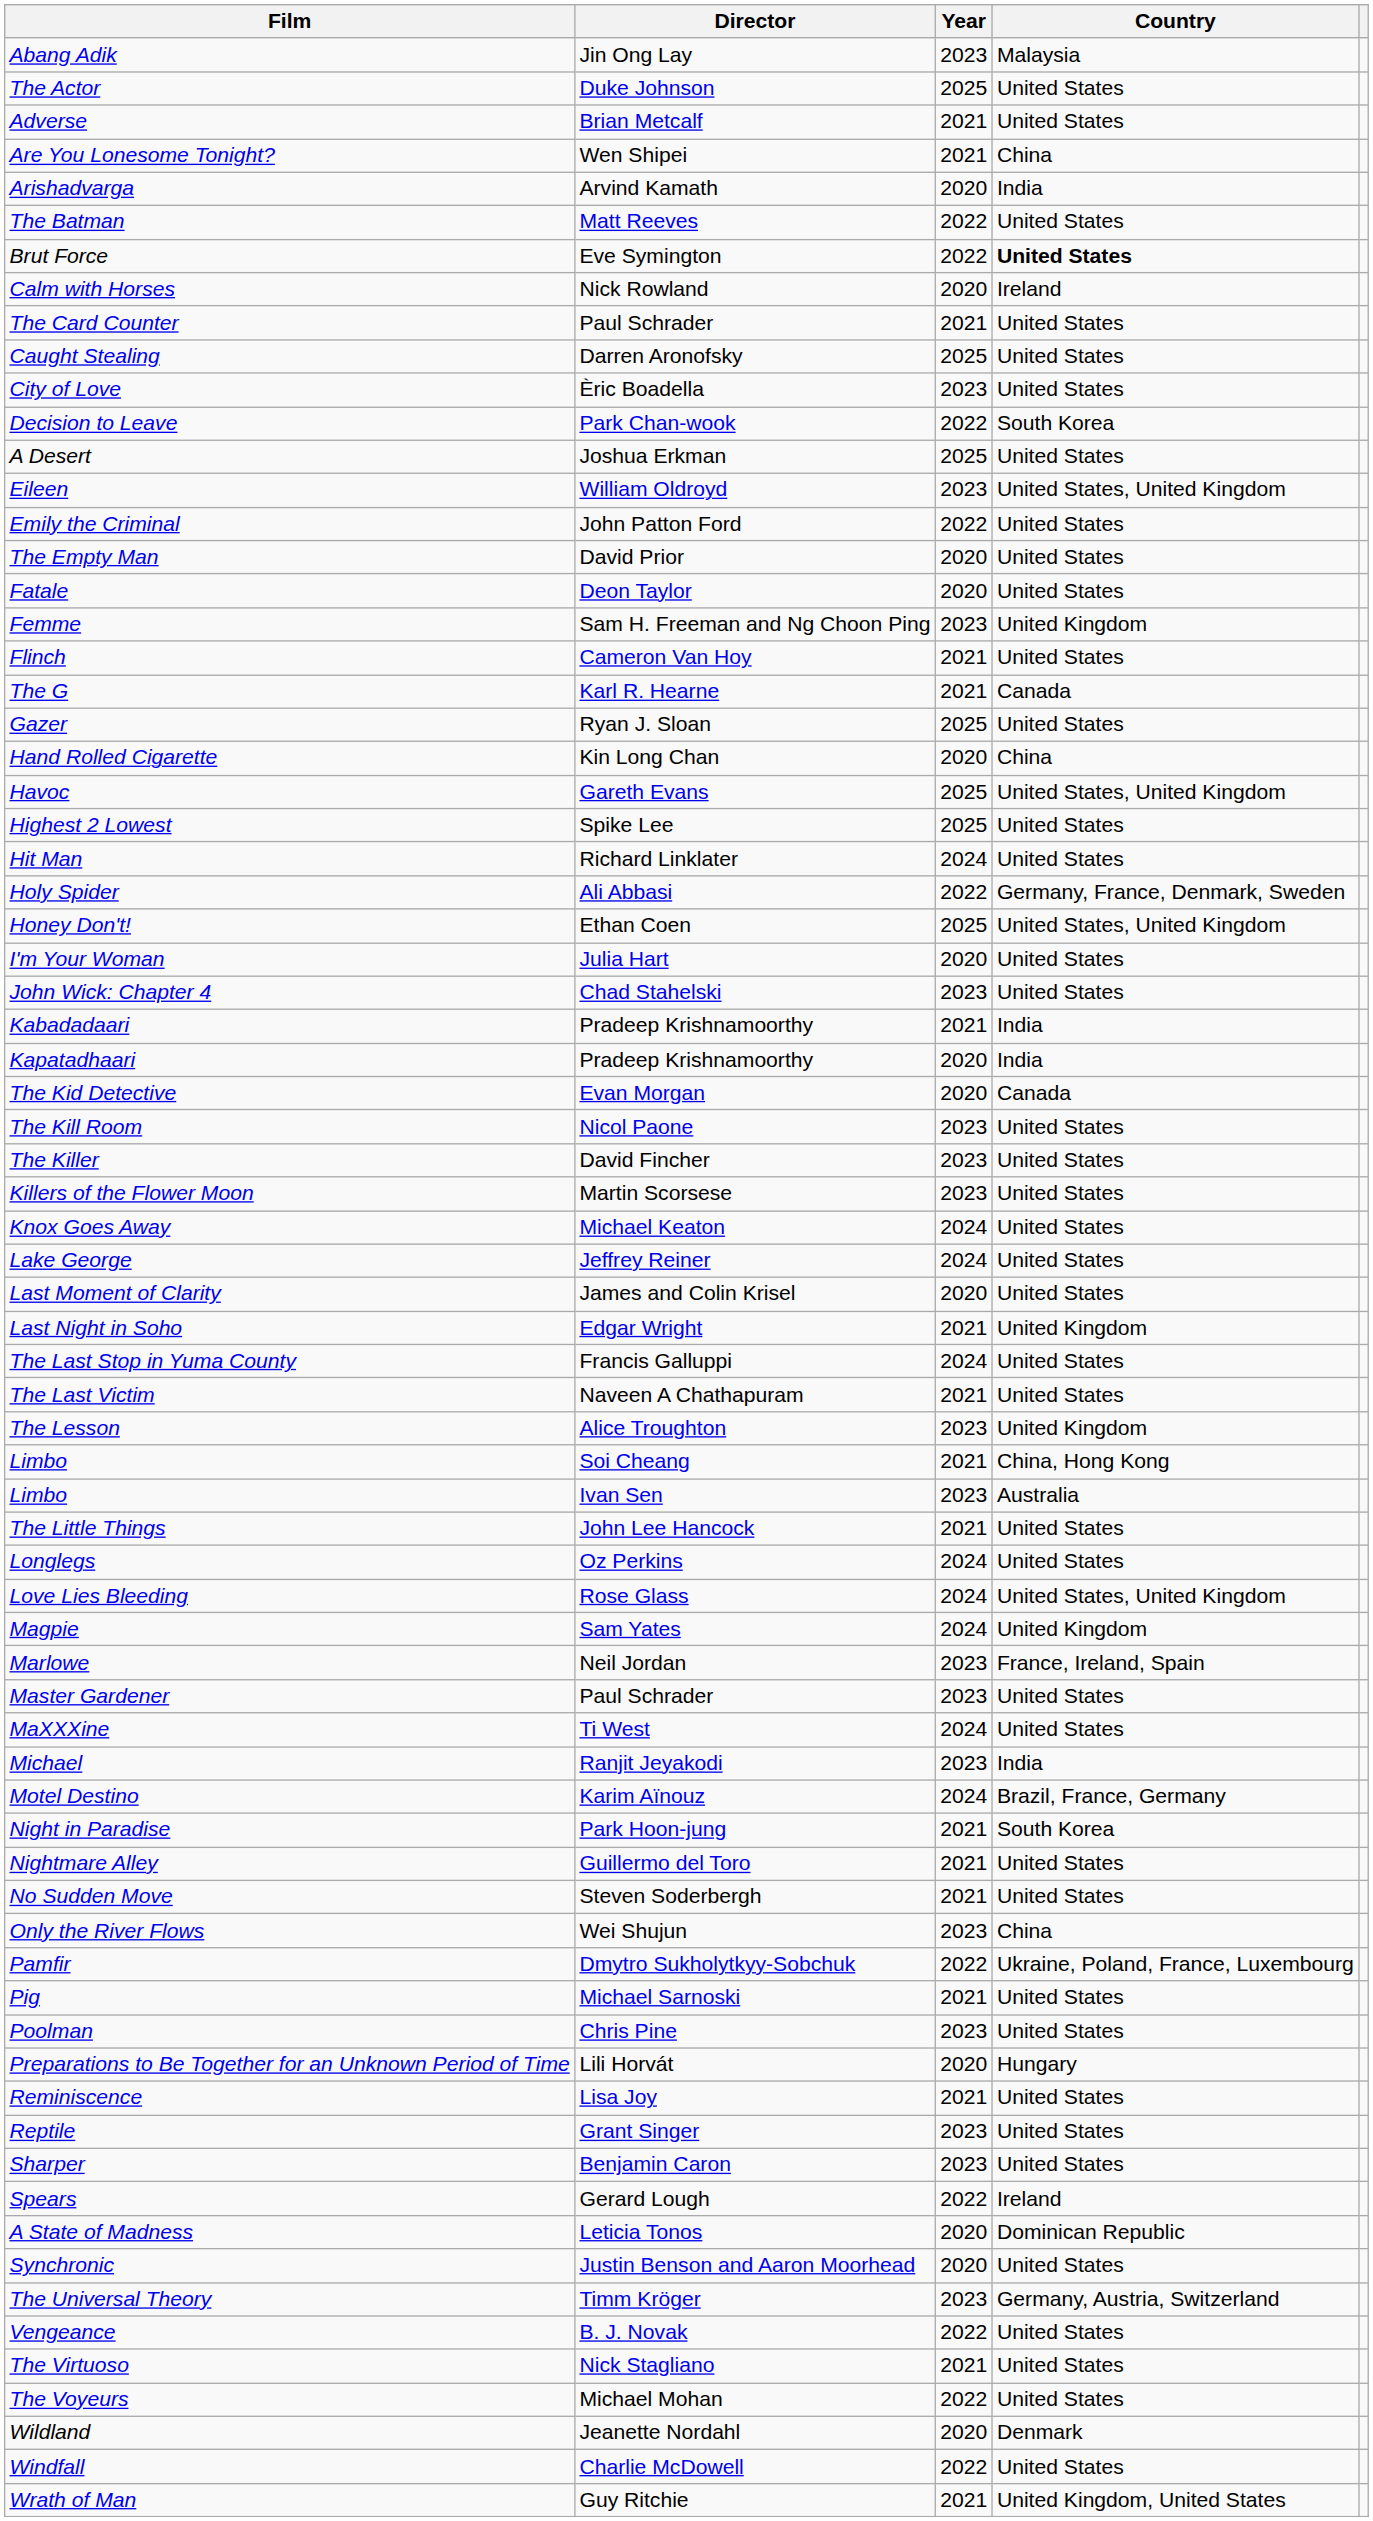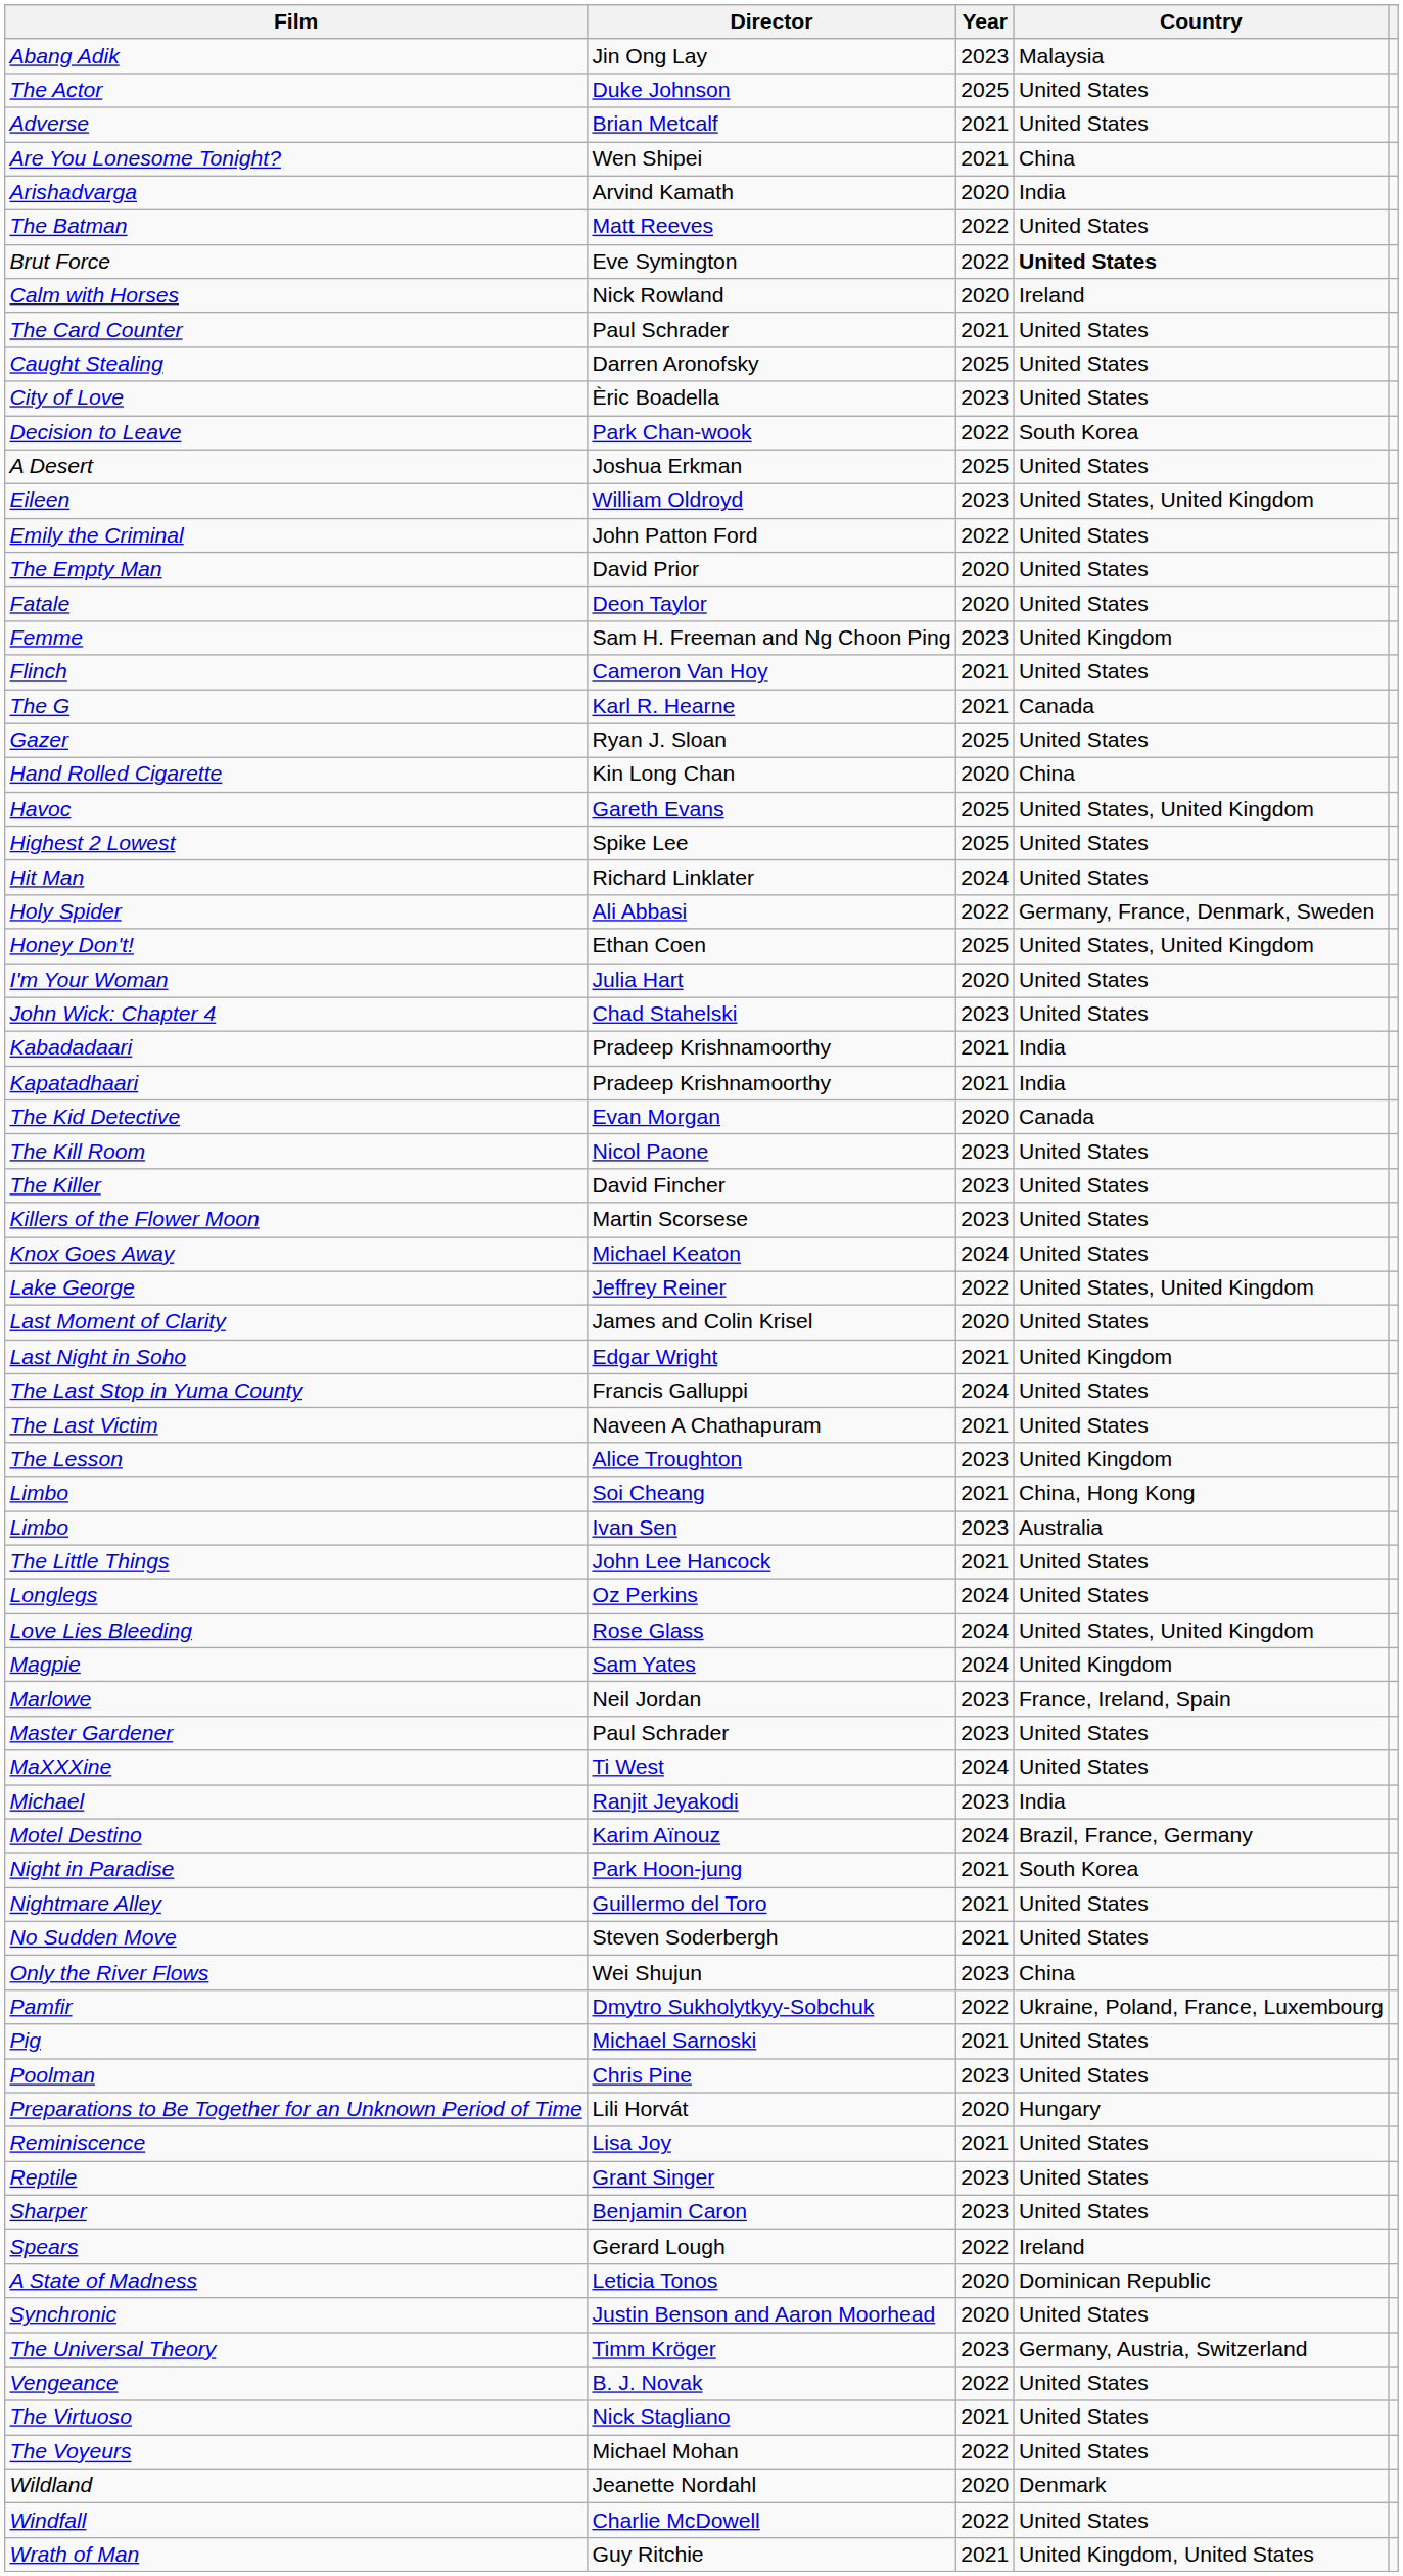Kapatadhaari | Year: 2020 -> 2021
Lake George | Year: 2024 -> 2022
Lake George | Country: United States -> United States, United Kingdom
